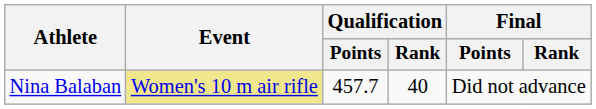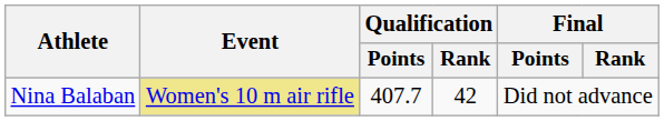Nina Balaban | Qualification / Points: 457.7 -> 407.7
Nina Balaban | Qualification / Rank: 40 -> 42
